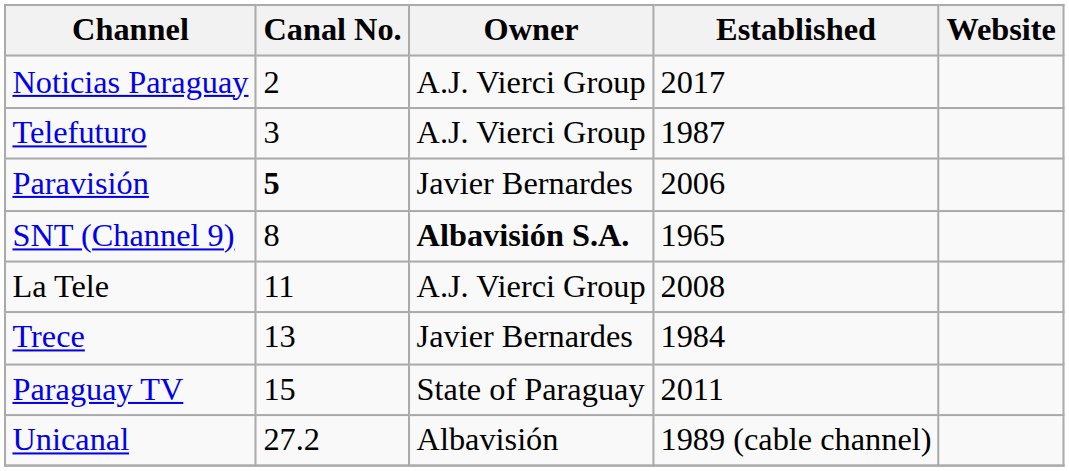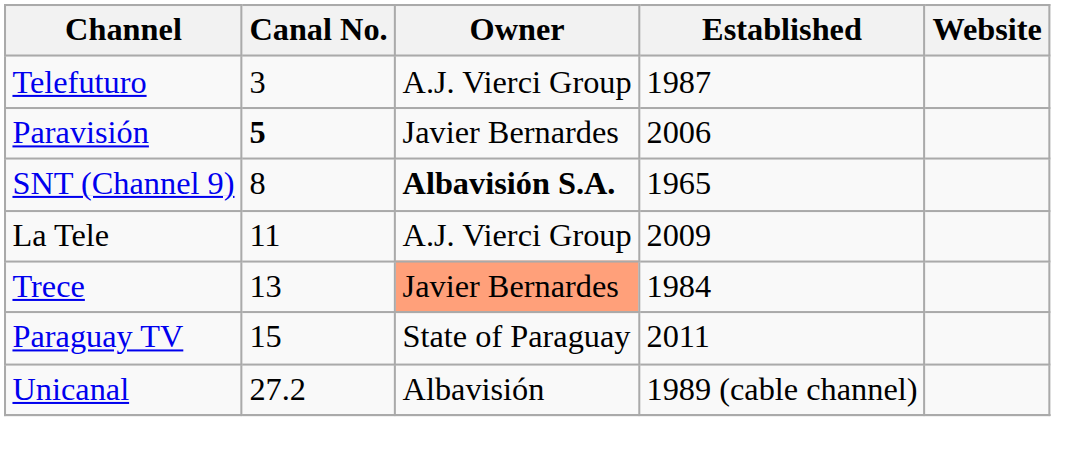- row: Noticias Paraguay | 2 | A.J. Vierci Group | 2017
La Tele | Established: 2008 -> 2009
Trece | Owner: no background -> lightsalmon background
